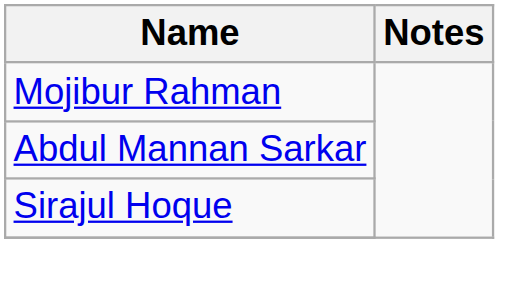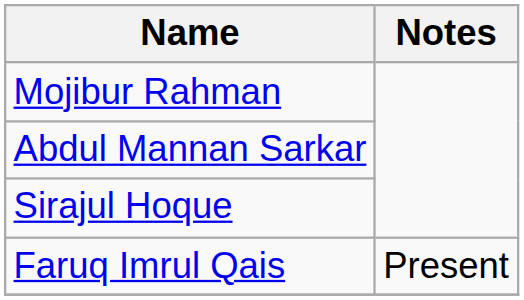+ row: Faruq Imrul Qais | Present
